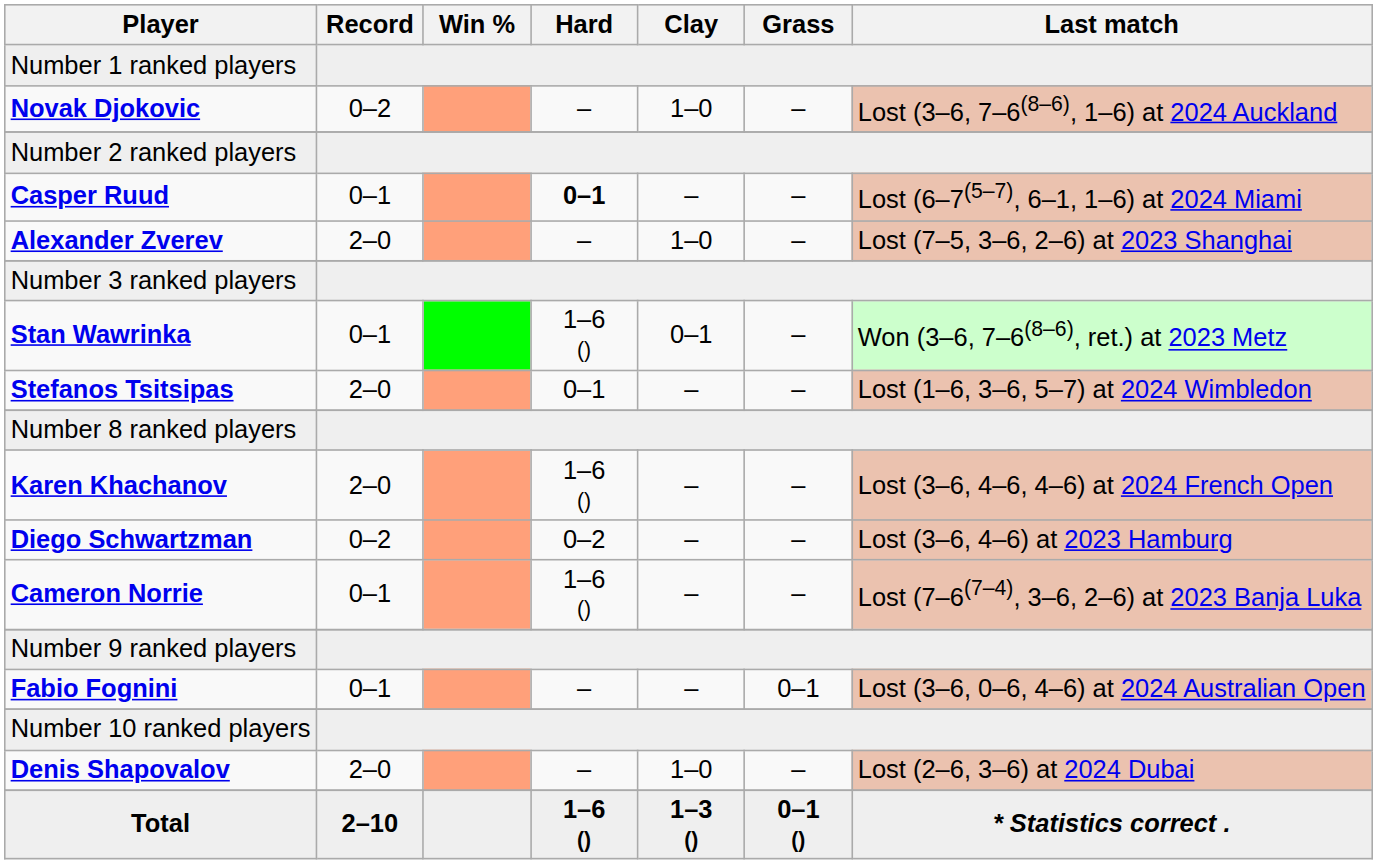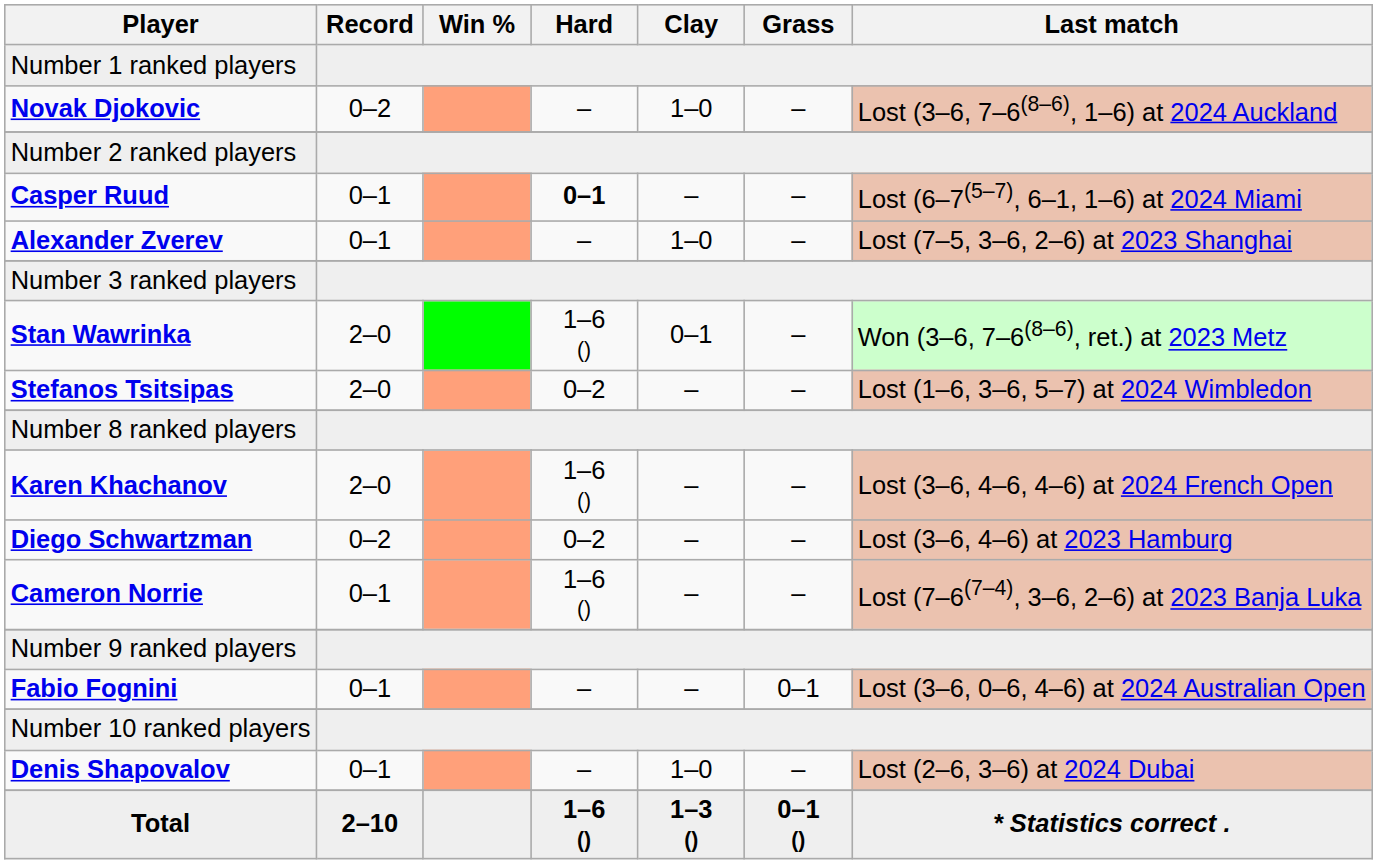Alexander Zverev | Record: 2–0 -> 0–1
Stan Wawrinka | Record: 0–1 -> 2–0
Stefanos Tsitsipas | Hard: 0–1 -> 0–2
Denis Shapovalov | Record: 2–0 -> 0–1
